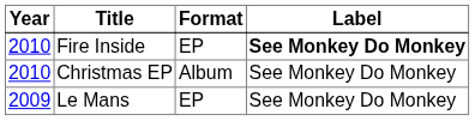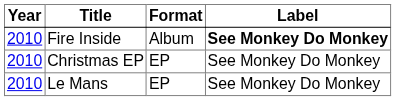Fire Inside | Format: EP -> Album
Christmas EP | Format: Album -> EP
Le Mans | Year: 2009 -> 2010
